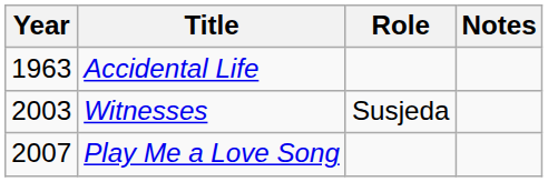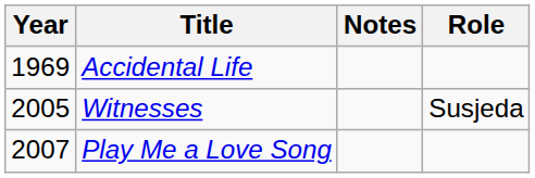columns swapped: Role <-> Notes
Accidental Life | Year: 1963 -> 1969
Witnesses | Year: 2003 -> 2005
